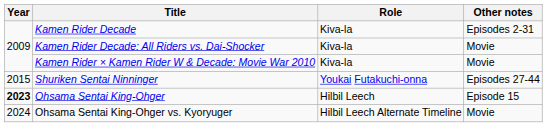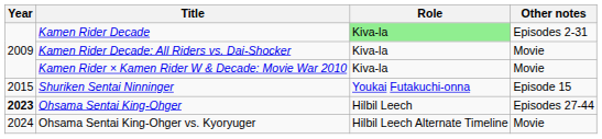Kamen Rider Decade | Role: no background -> lightgreen background
Shuriken Sentai Ninninger | Other notes: Episodes 27-44 -> Episode 15
Ohsama Sentai King-Ohger | Other notes: Episode 15 -> Episodes 27-44
